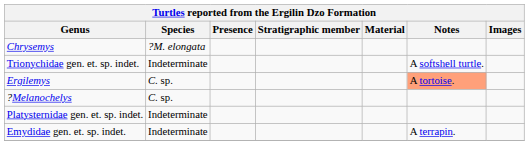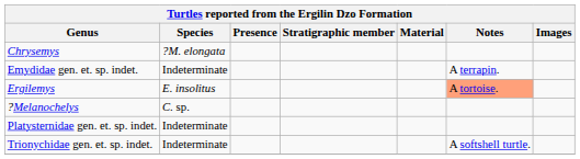rows swapped: Emydidae gen. et. sp. indet. <-> Trionychidae gen. et. sp. indet.
Ergilemys | Species: C. sp. -> E. insolitus
